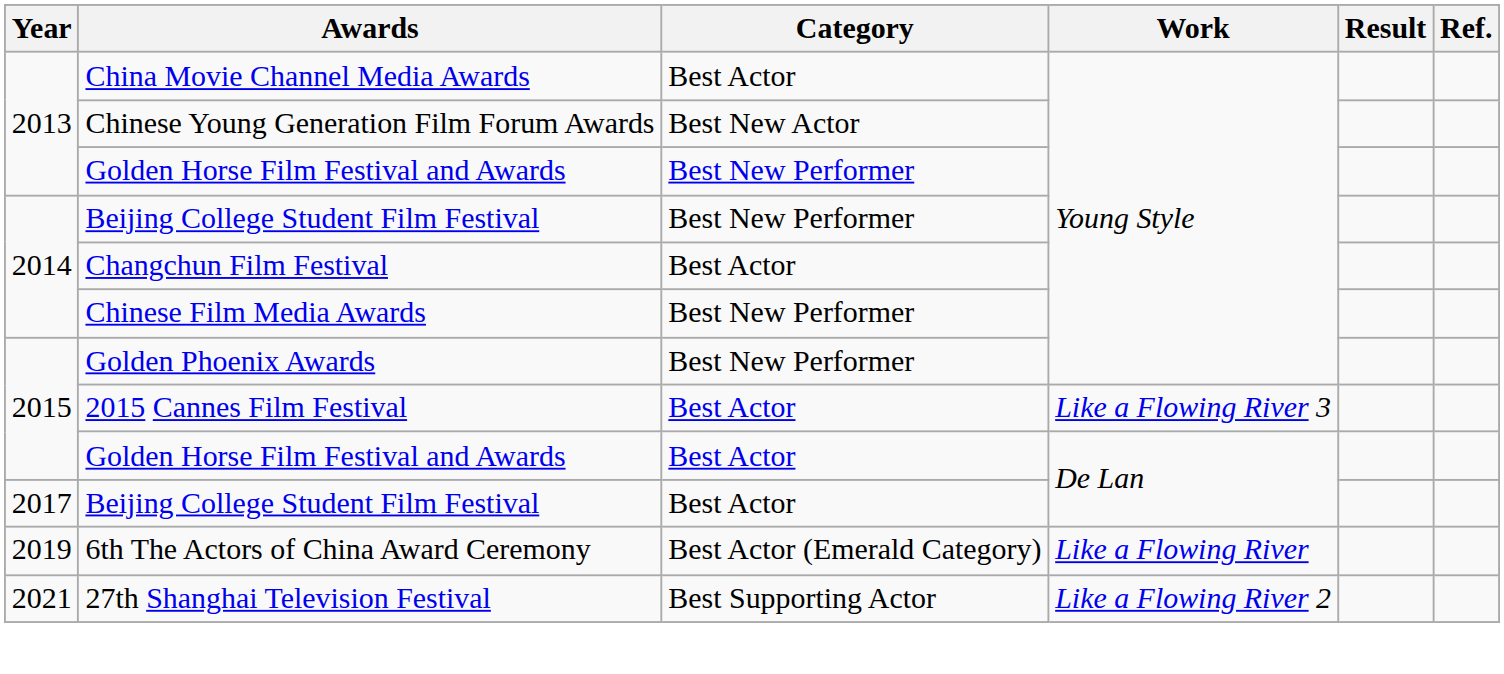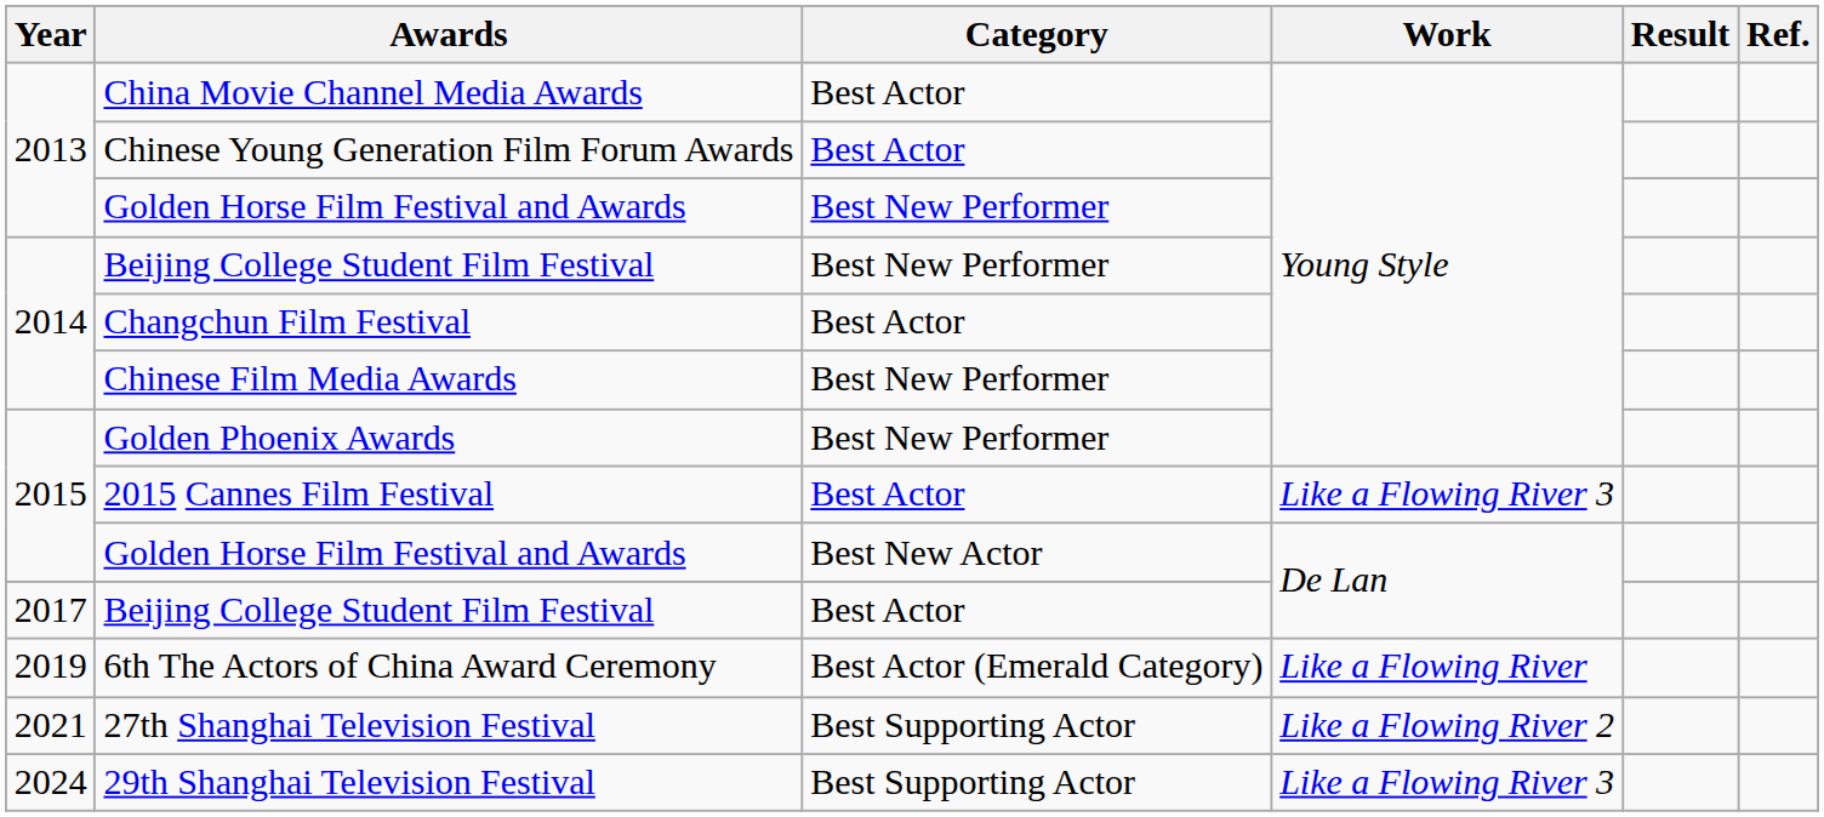Chinese Young Generation Film Forum Awards | Category: Best New Actor -> Best Actor
2015 / Golden Horse Film Festival and Awards | Category: Best Actor -> Best New Actor
+ row: 2024 | 29th Shanghai Television Festival | Best Supporting Actor | Like a Flowing River 3
